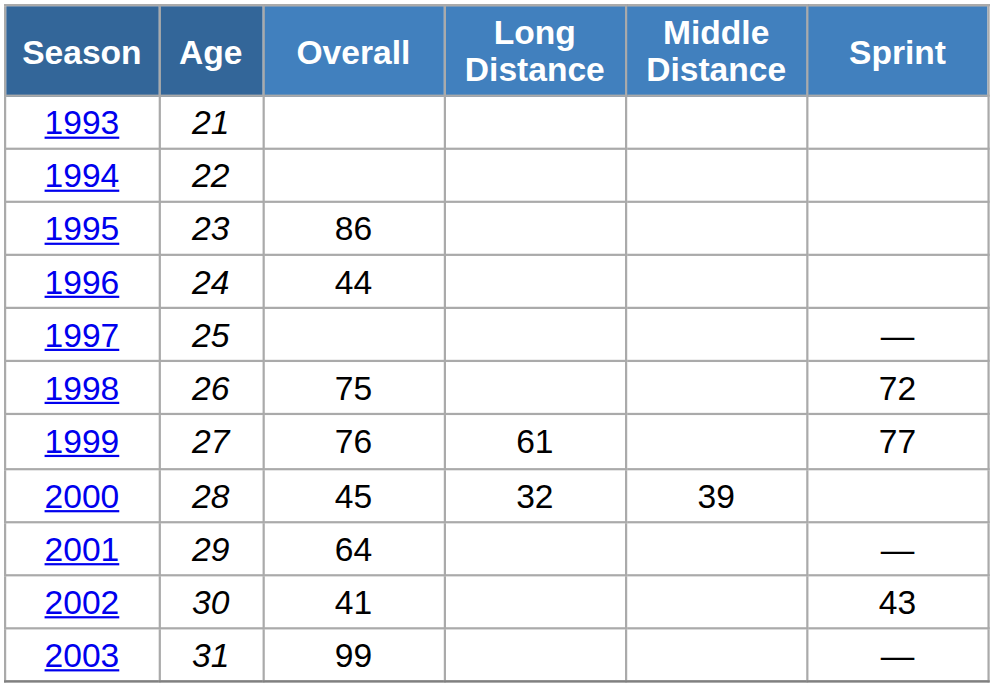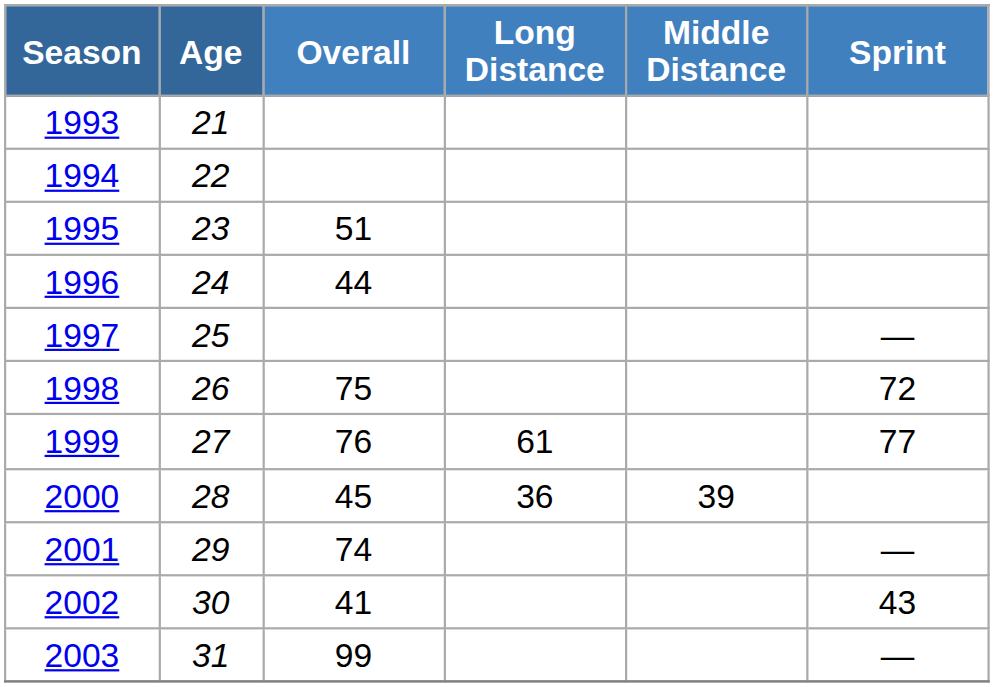1995 | Overall: 86 -> 51
2000 | Long Distance: 32 -> 36
2001 | Overall: 64 -> 74
